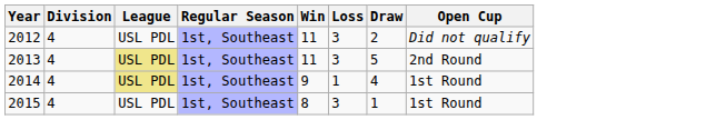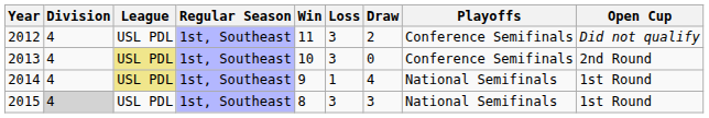+ column: Playoffs | Conference Semifinals | Conference Semifinals | National Semifinals | National Semifinals
2013 | Win: 11 -> 10
2013 | Draw: 5 -> 0
2015 | Division: no background -> lightgrey background
2015 | Draw: 1 -> 3
